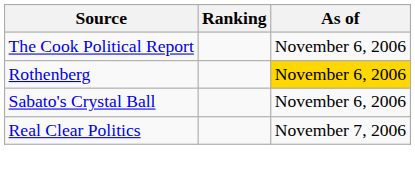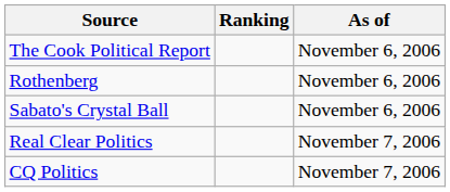Rothenberg | As of: gold background -> no background
+ row: CQ Politics | November 7, 2006
